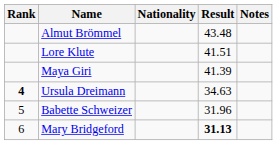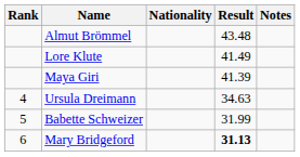Lore Klute | Result: 41.51 -> 41.49
Ursula Dreimann | Rank: bold -> normal
Babette Schweizer | Result: 31.96 -> 31.99
